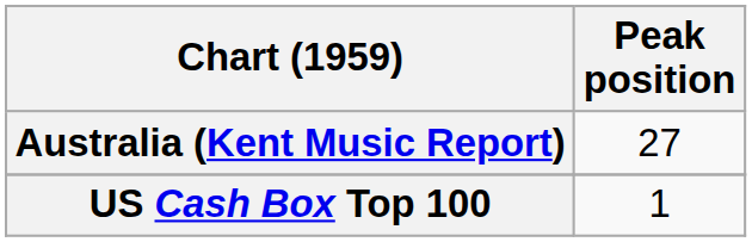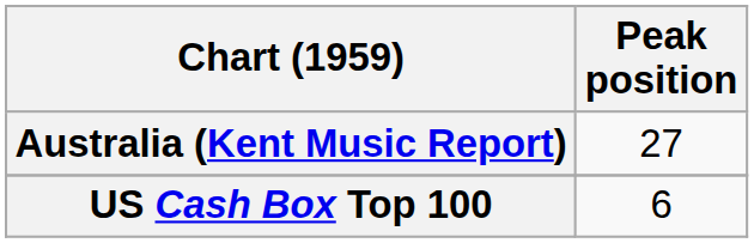US Cash Box Top 100 | Peak position: 1 -> 6
